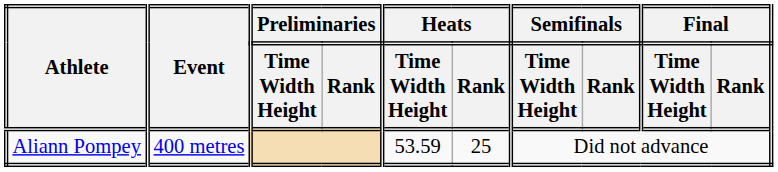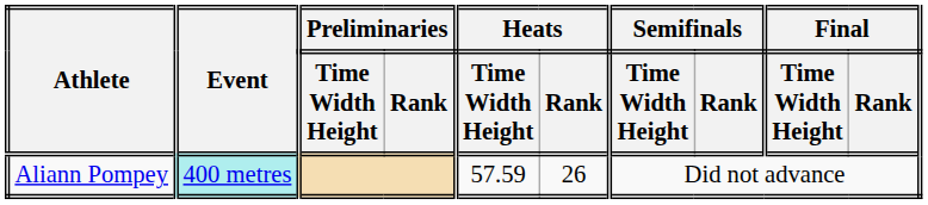Aliann Pompey | Event: no background -> paleturquoise background
Aliann Pompey | Heats / Time Width Height: 53.59 -> 57.59
Aliann Pompey | Heats / Rank: 25 -> 26
